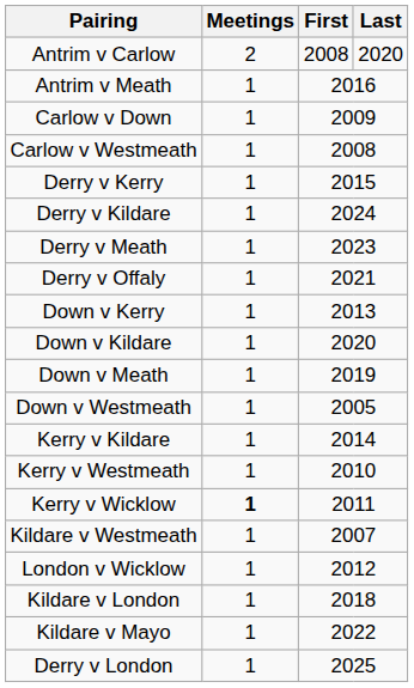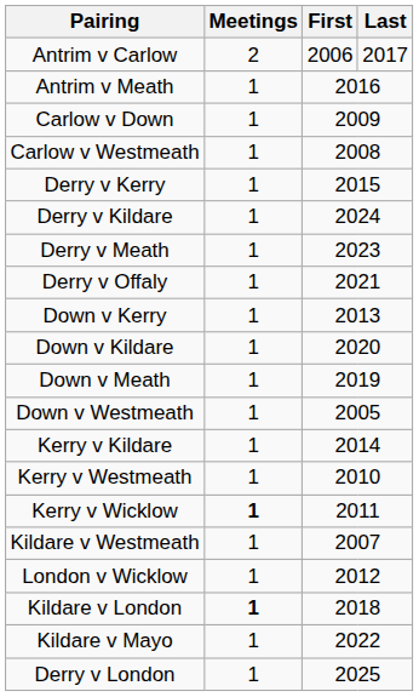Antrim v Carlow | First: 2008 -> 2006
Antrim v Carlow | Last: 2020 -> 2017
Kildare v London | Meetings: normal -> bold
